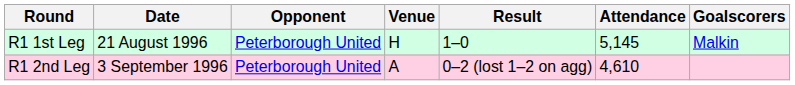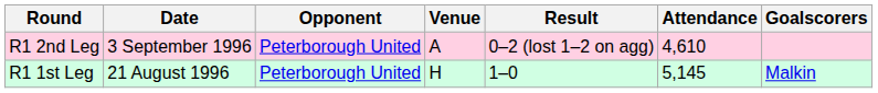rows swapped: R1 1st Leg <-> R1 2nd Leg
